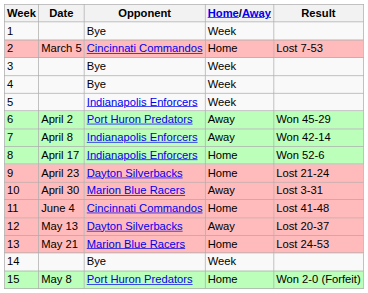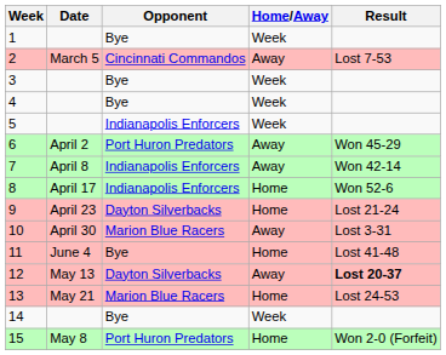2 | Home/Away: Home -> Away
11 | Opponent: Cincinnati Commandos -> Bye
12 | Result: normal -> bold
